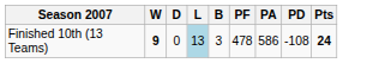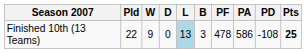+ column: Pld | 22
Finished 10th (13 Teams) | W: bold -> normal
Finished 10th (13 Teams) | Pts: 24 -> 25
